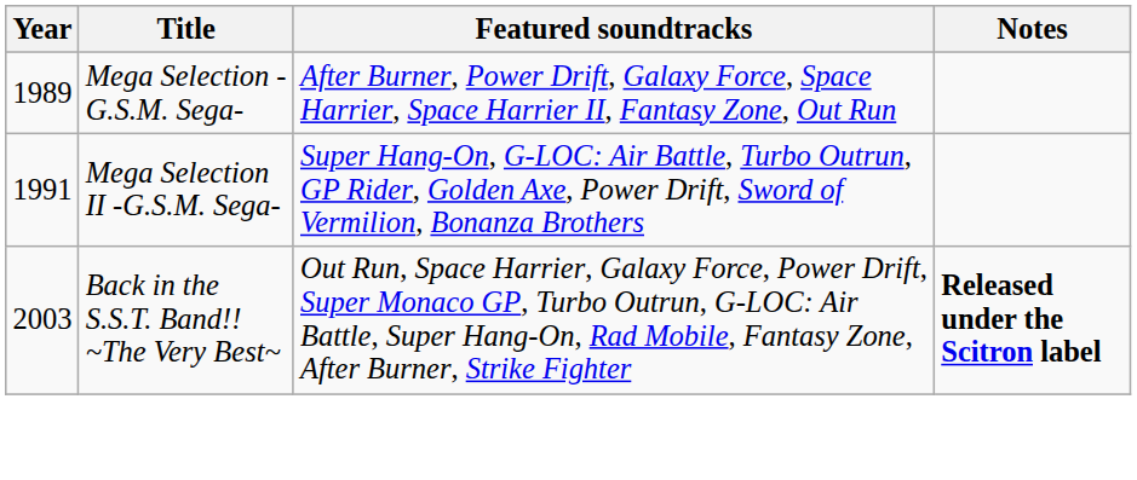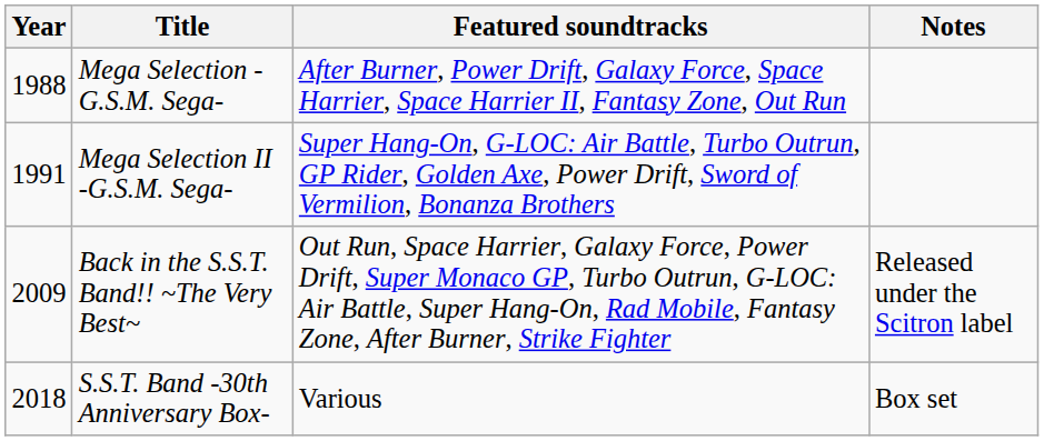Mega Selection -G.S.M. Sega- | Year: 1989 -> 1988
Back in the S.S.T. Band!! ~The Very Best~ | Year: 2003 -> 2009
Back in the S.S.T. Band!! ~The Very Best~ | Notes: bold -> normal
+ row: 2018 | S.S.T. Band -30th Anniversary Box- | Various | Box set
